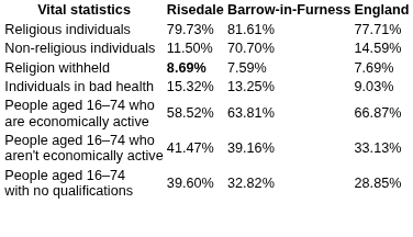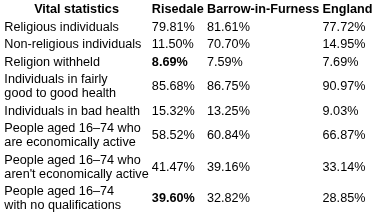Religious individuals | Risedale: 79.73% -> 79.81%
Religious individuals | England: 77.71% -> 77.72%
Non-religious individuals | England: 14.59% -> 14.95%
+ row: Individuals in fairly good to good health | 85.68% | 86.75% | 90.97%
People aged 16–74 who are economically active | Barrow-in-Furness: 63.81% -> 60.84%
People aged 16–74 who aren't economically active | England: 33.13% -> 33.14%
People aged 16–74 with no qualifications | Risedale: normal -> bold
